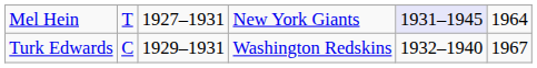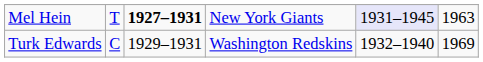Mel Hein | column 3: normal -> bold
Mel Hein | column 6: 1964 -> 1963
Turk Edwards | column 6: 1967 -> 1969
